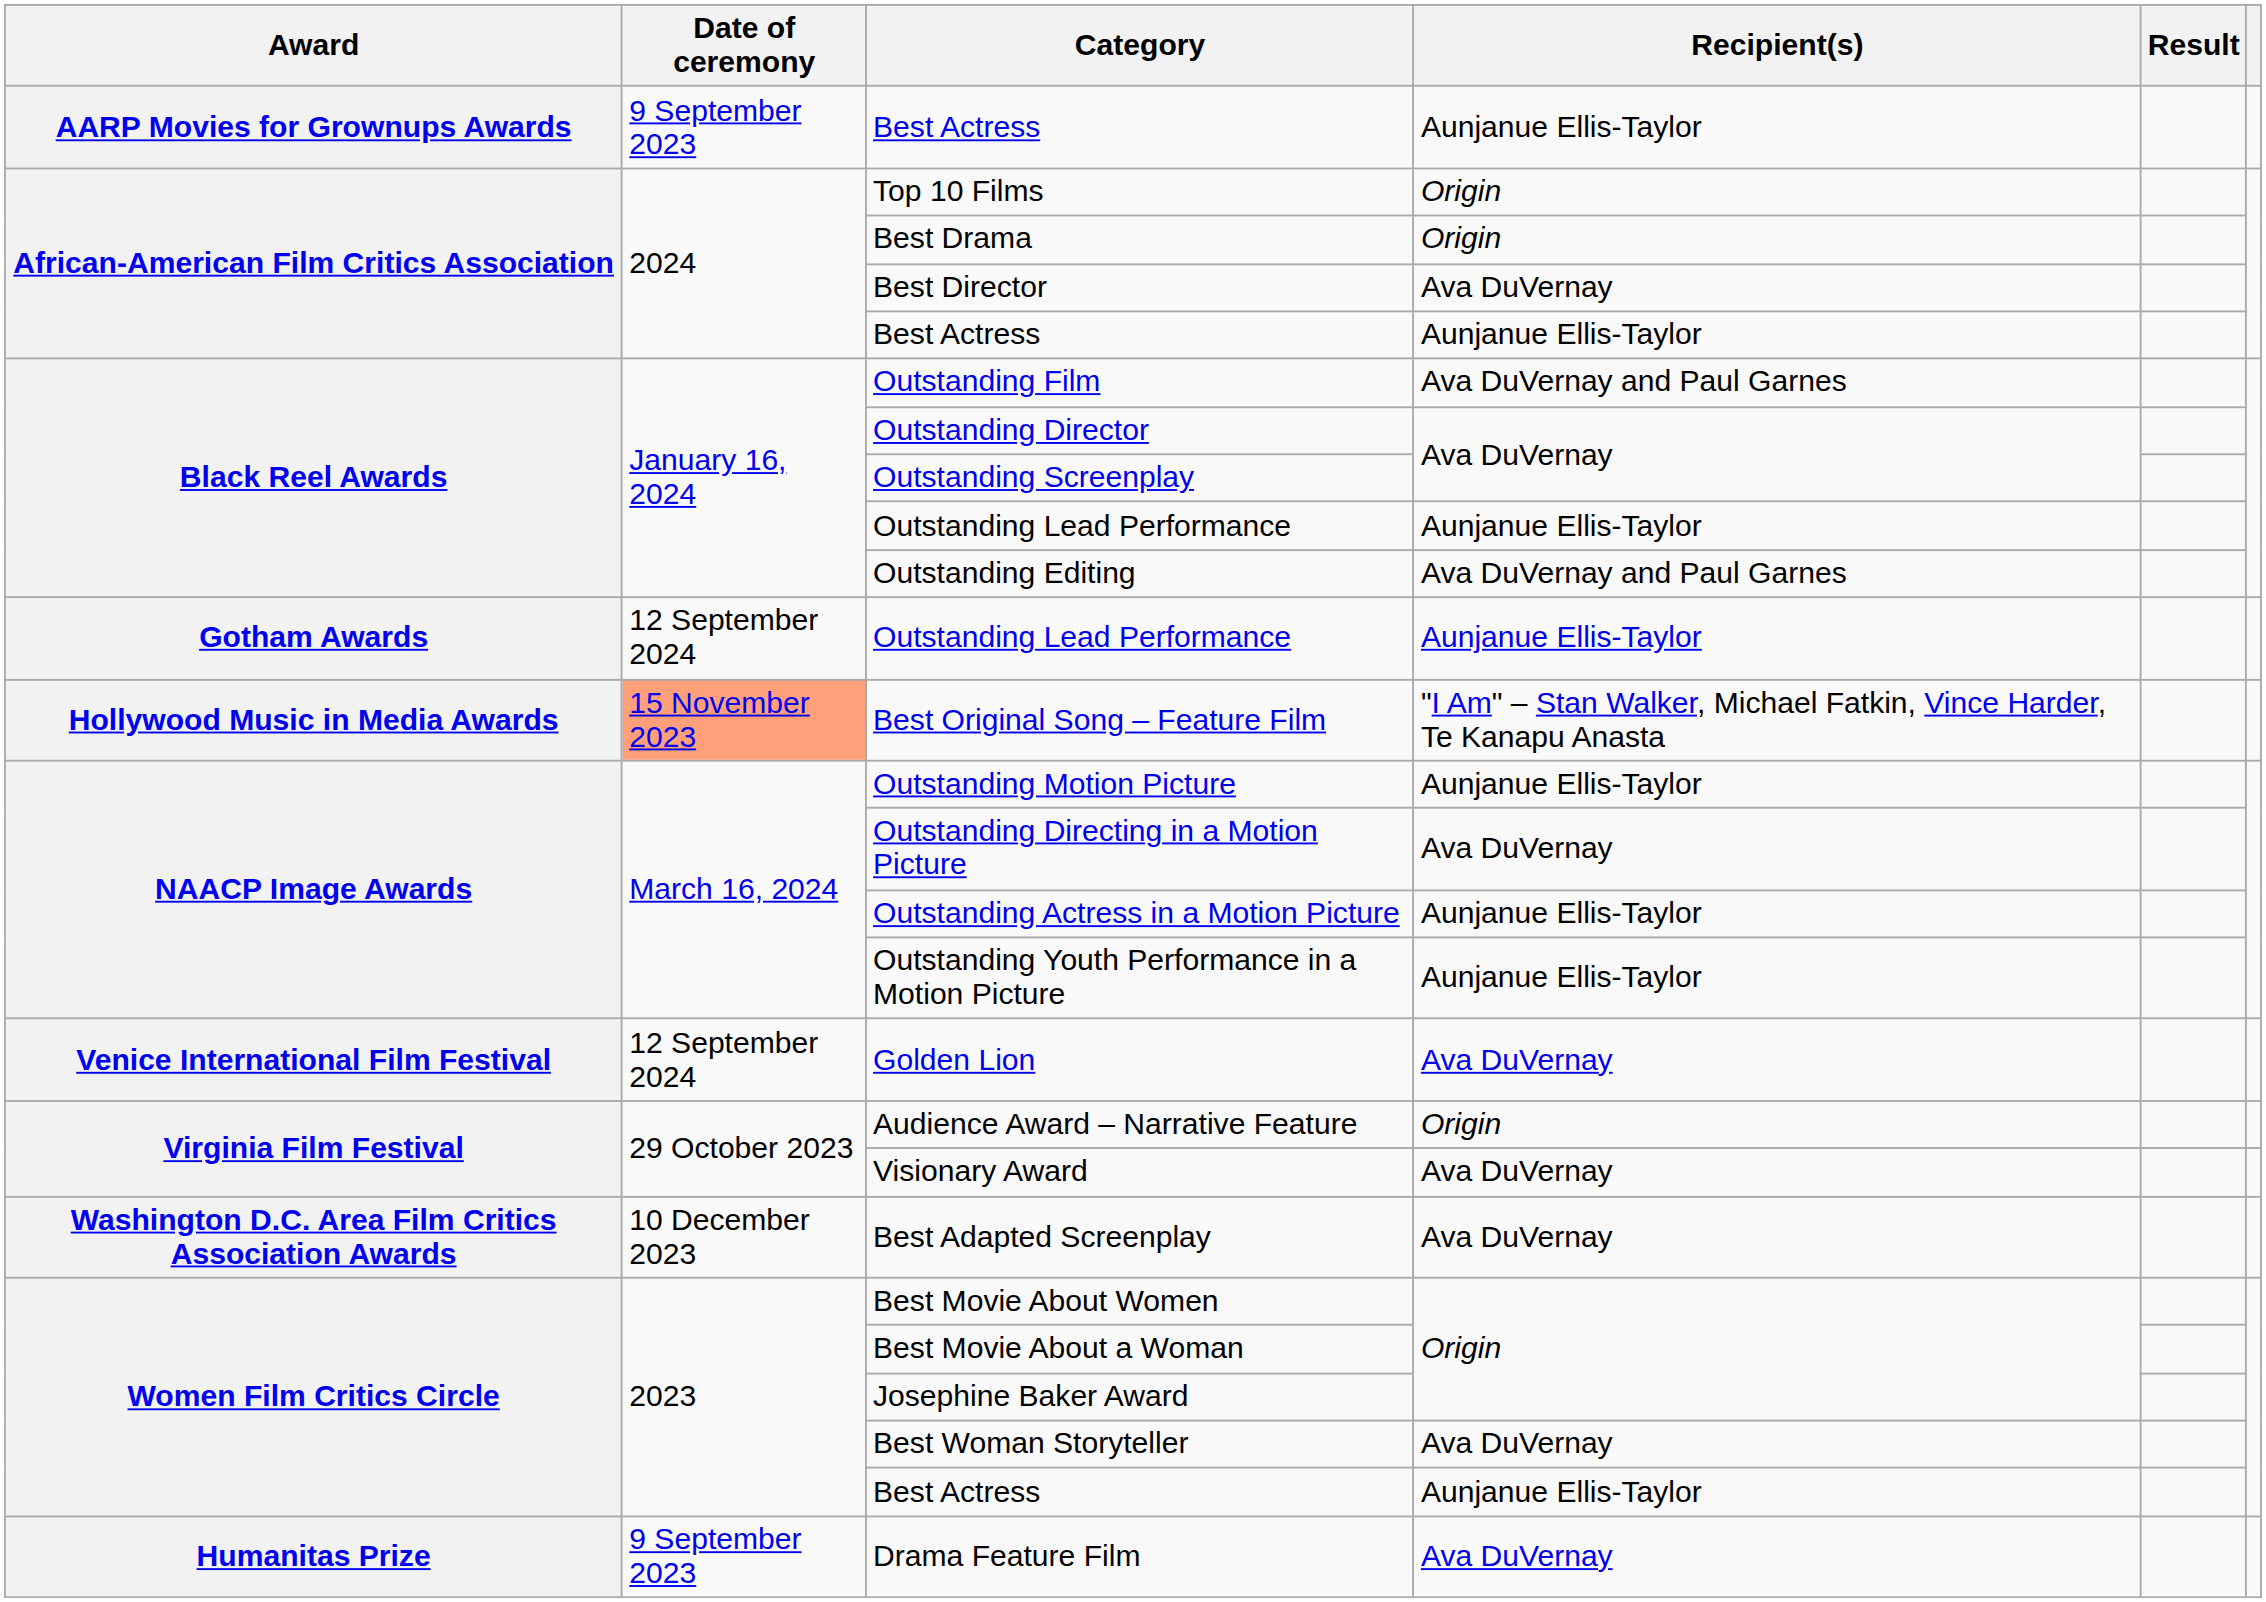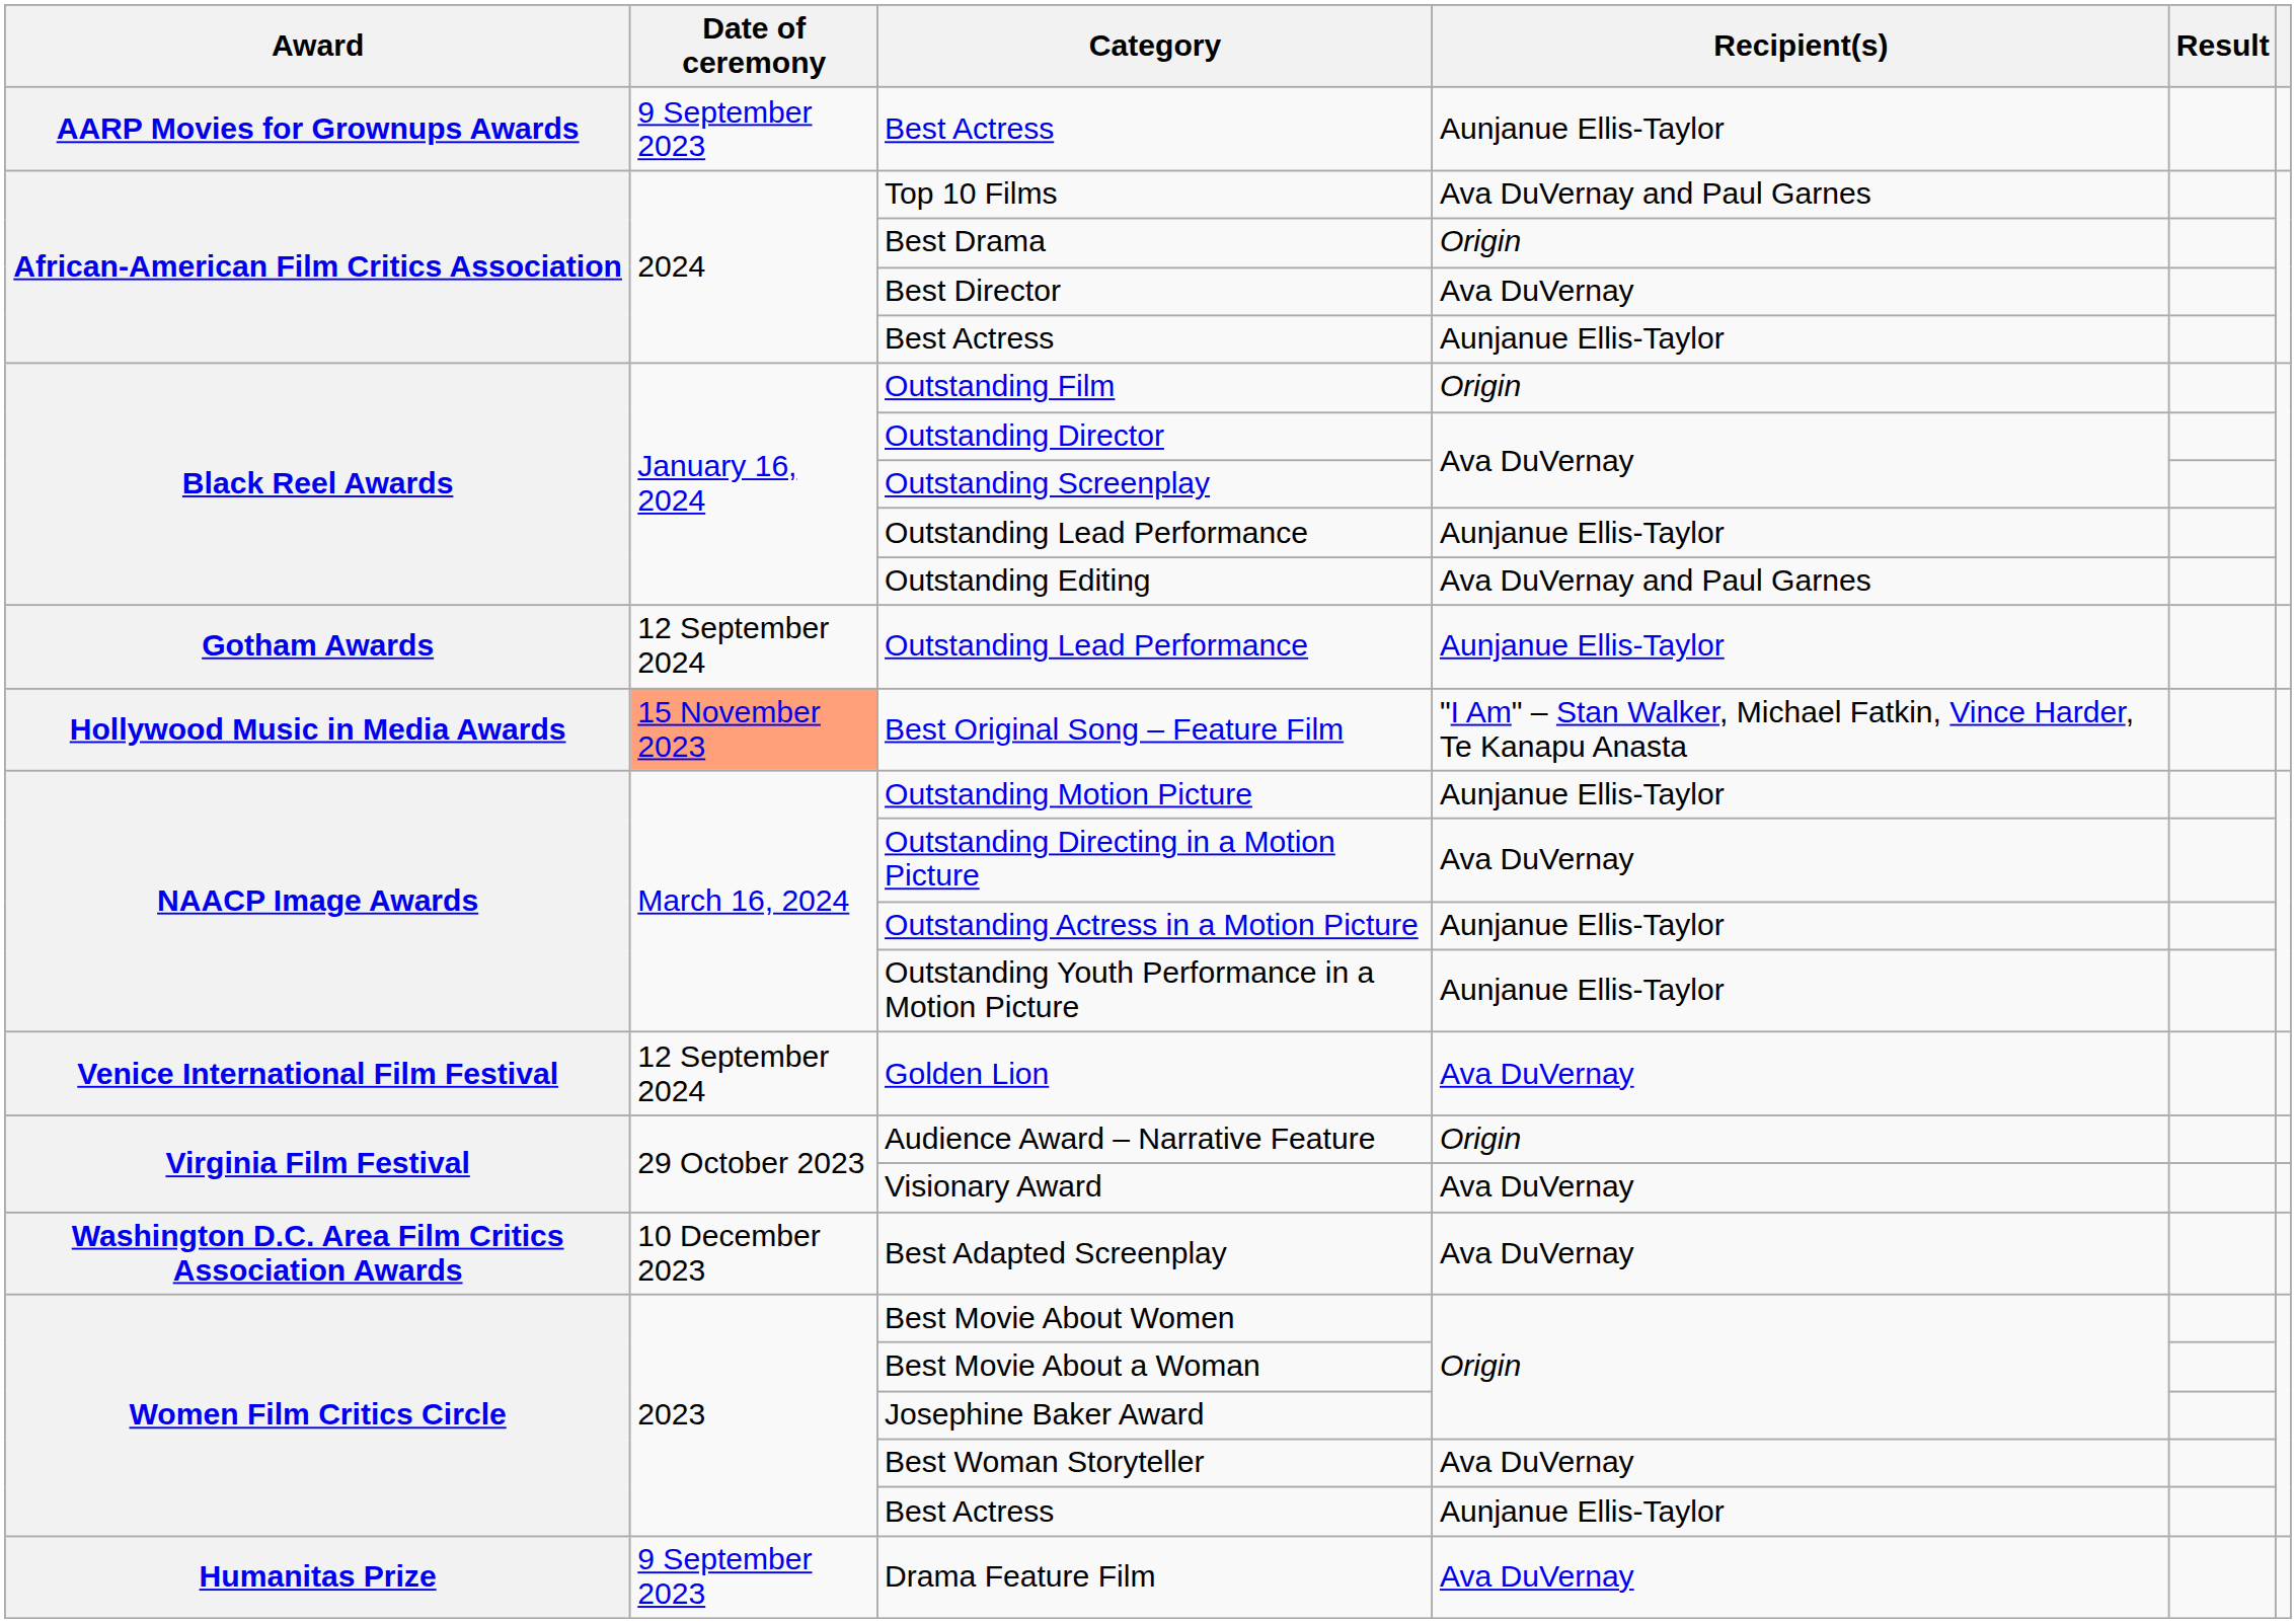Top 10 Films | Recipient(s): Origin -> Ava DuVernay and Paul Garnes
Outstanding Film | Recipient(s): Ava DuVernay and Paul Garnes -> Origin
